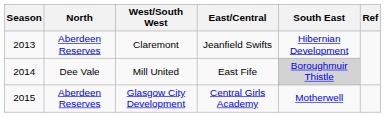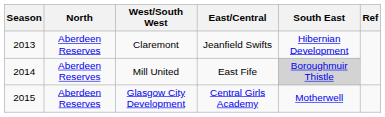Mill United | North: Dee Vale -> Aberdeen Reserves
